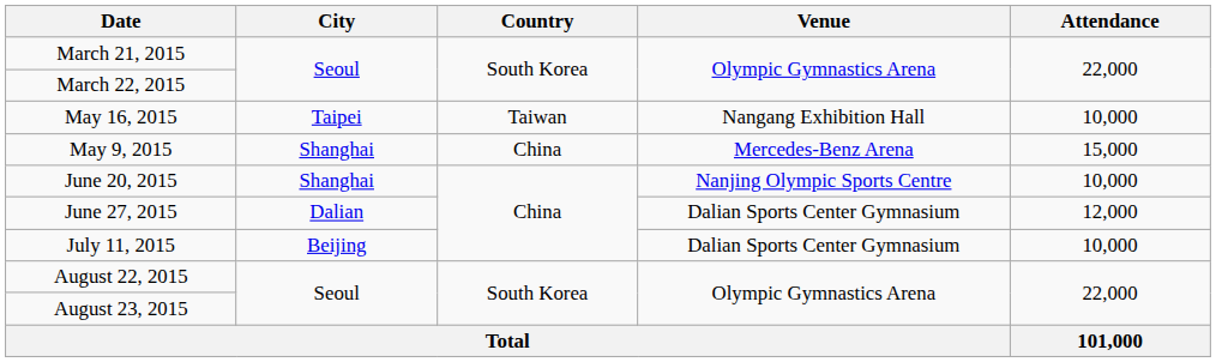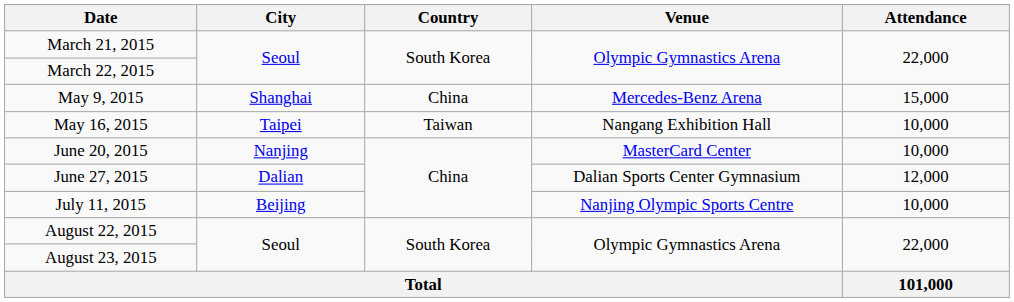rows swapped: May 9, 2015 <-> May 16, 2015
June 20, 2015 | City: Shanghai -> Nanjing
June 20, 2015 | Venue: Nanjing Olympic Sports Centre -> MasterCard Center
July 11, 2015 | Venue: Dalian Sports Center Gymnasium -> Nanjing Olympic Sports Centre
